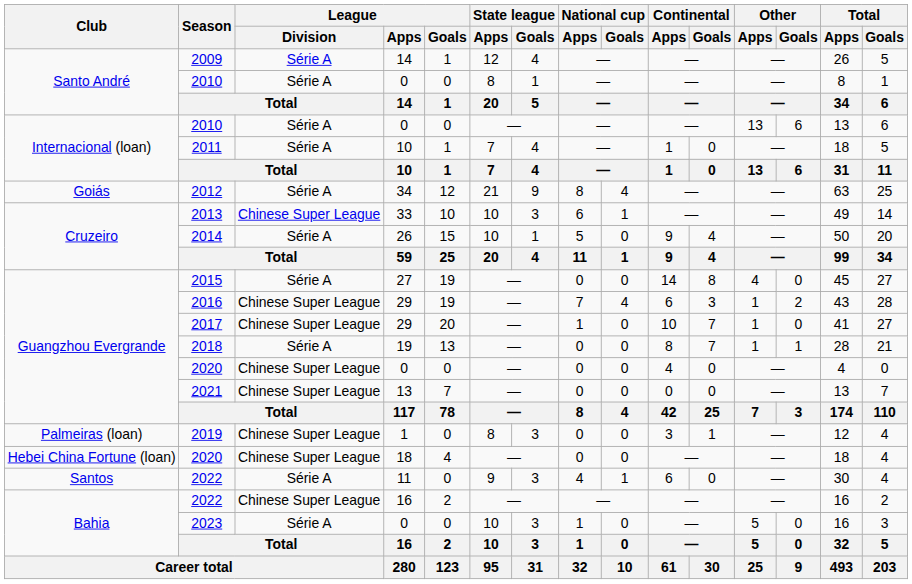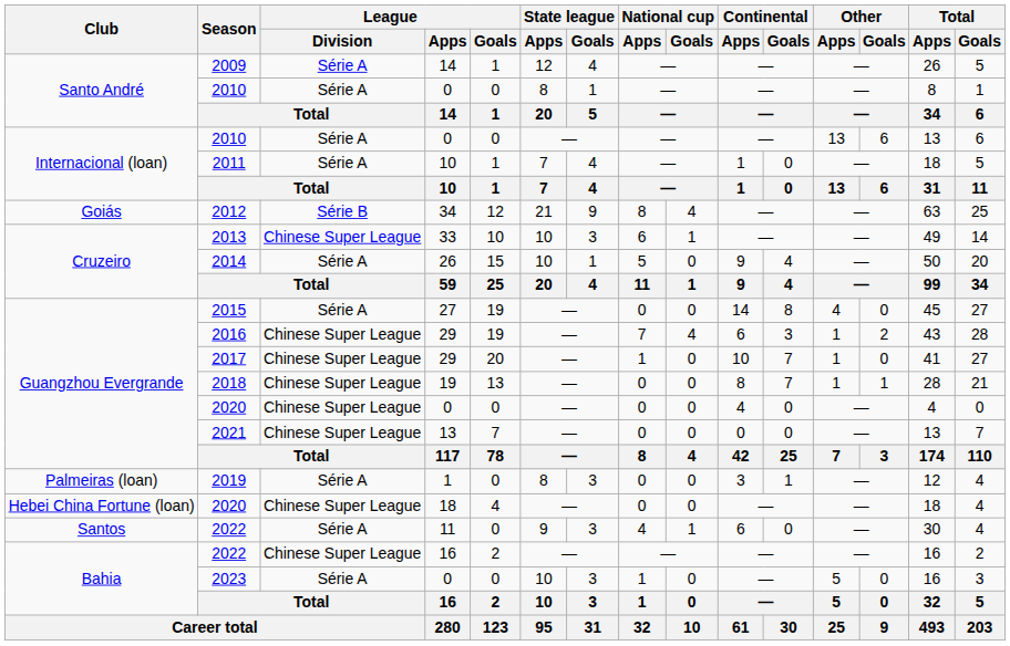2012 | League / Division: Série A -> Série B
2018 | League / Division: Série A -> Chinese Super League
2019 | League / Division: Chinese Super League -> Série A
